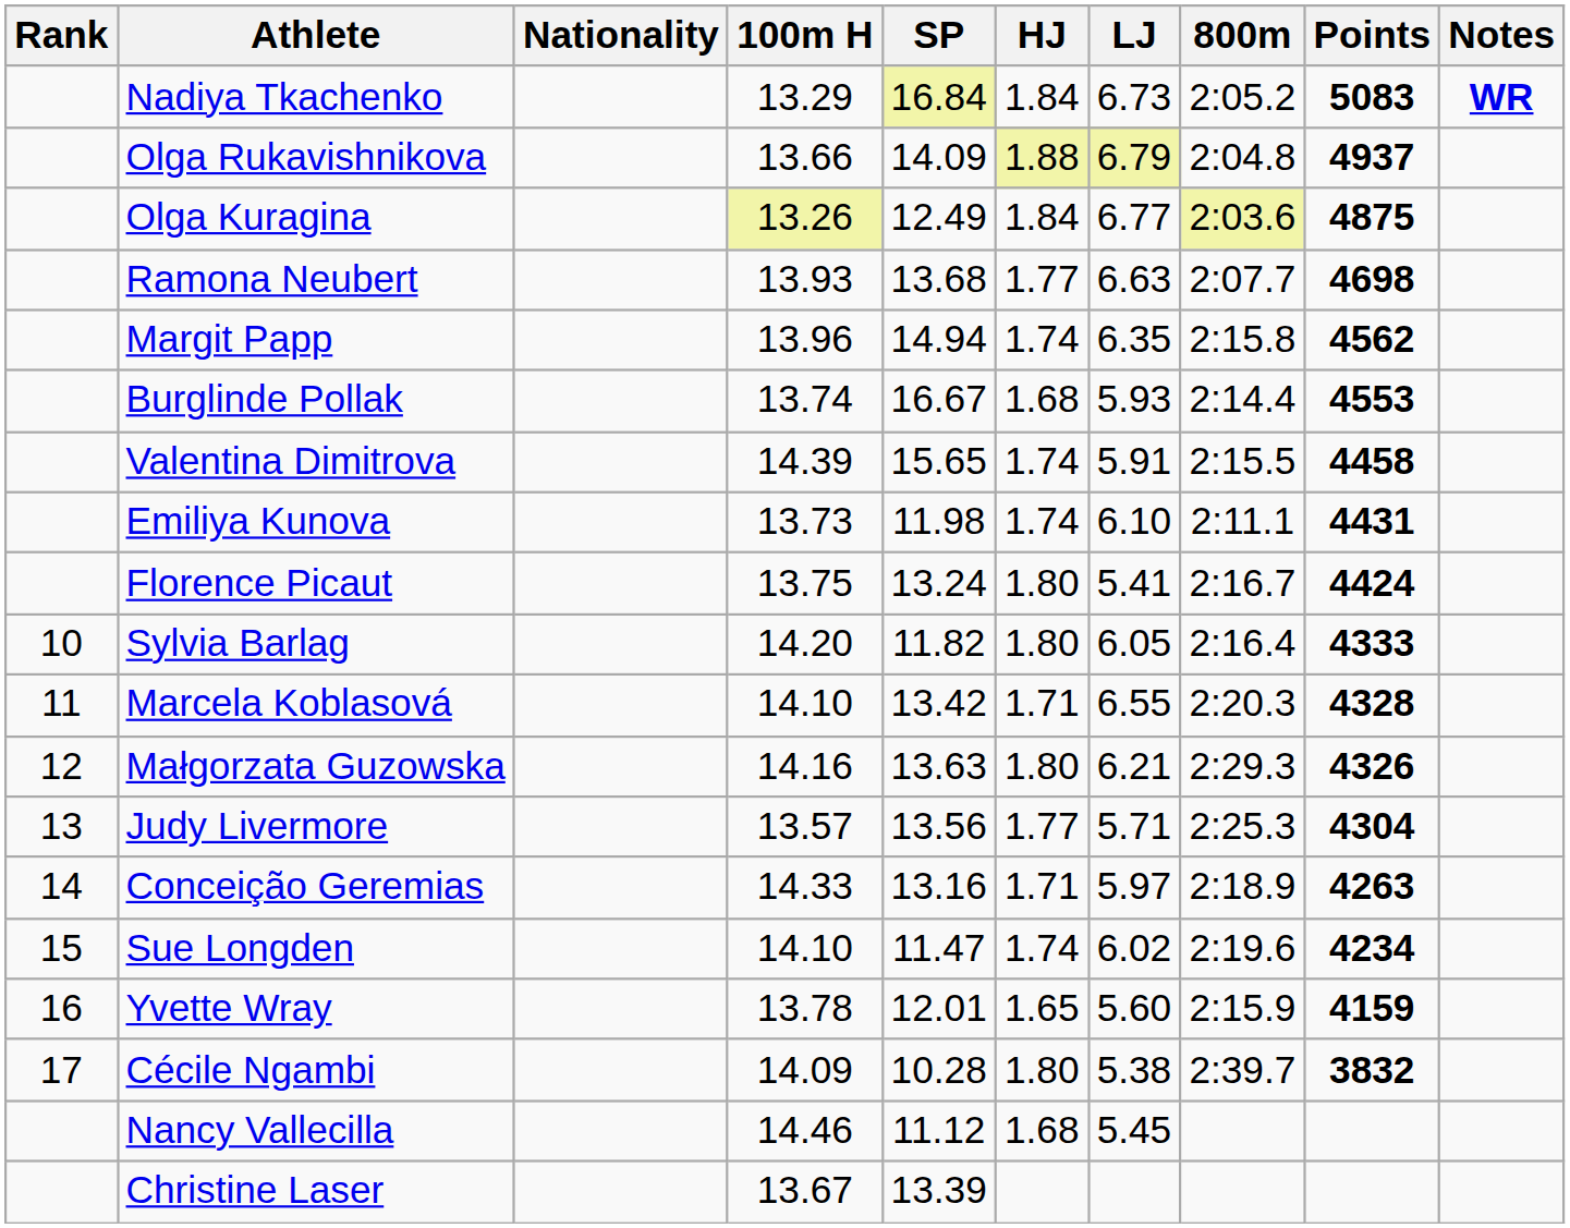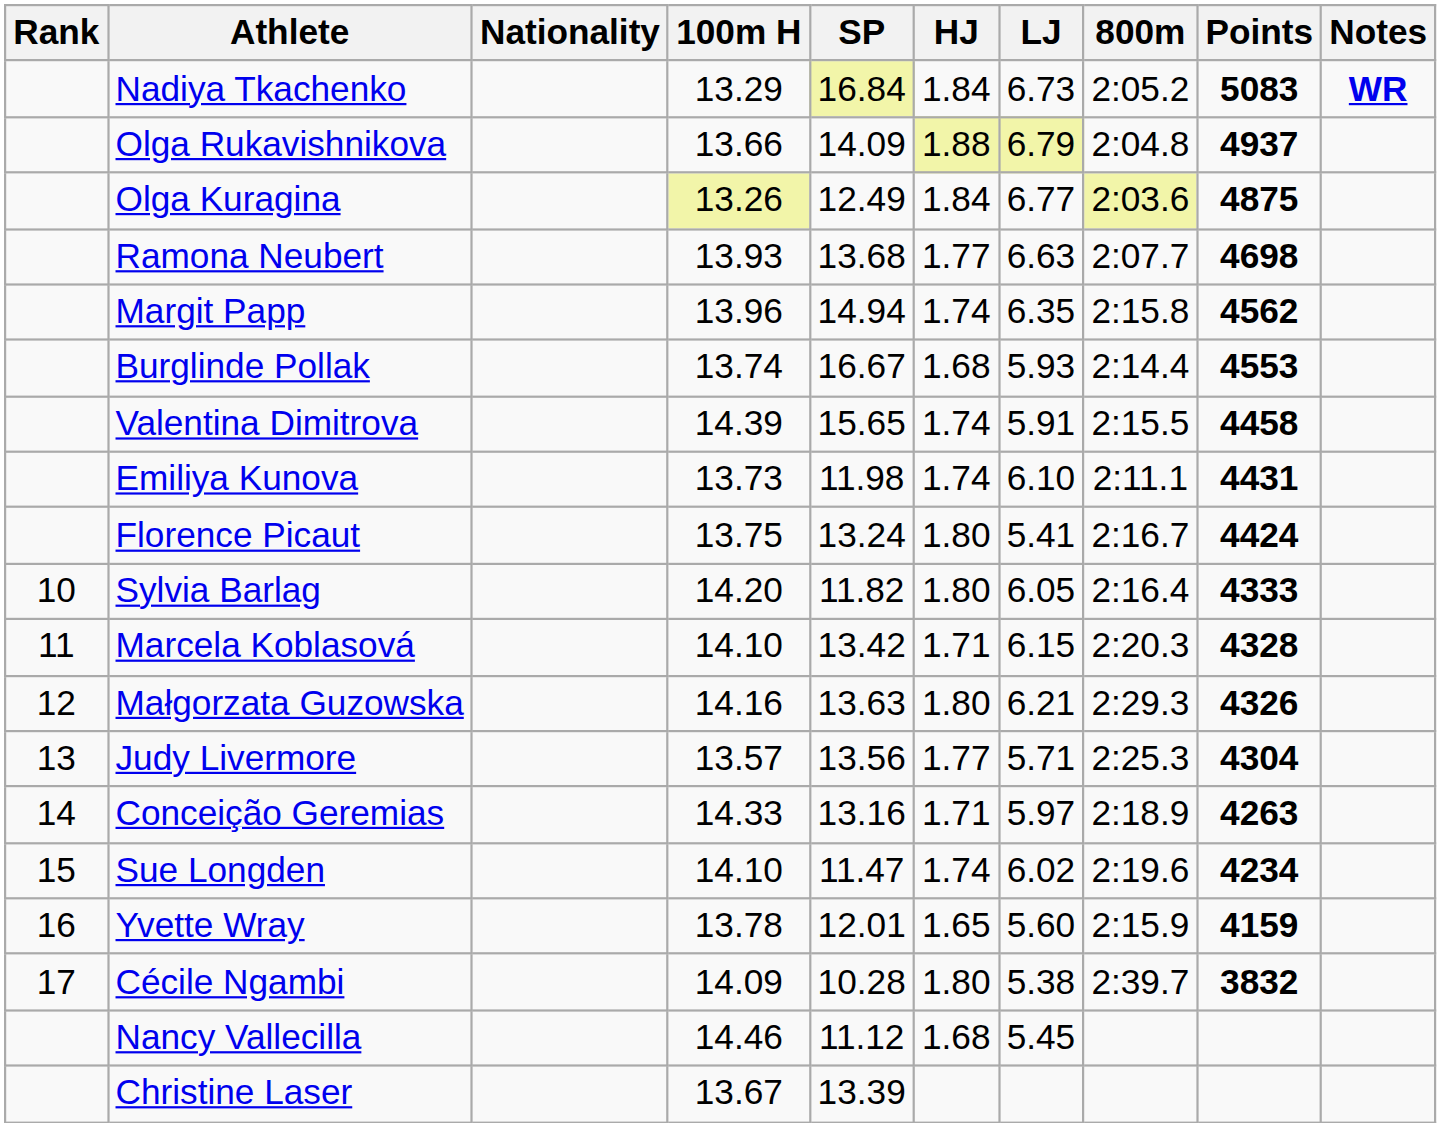Marcela Koblasová | LJ: 6.55 -> 6.15
